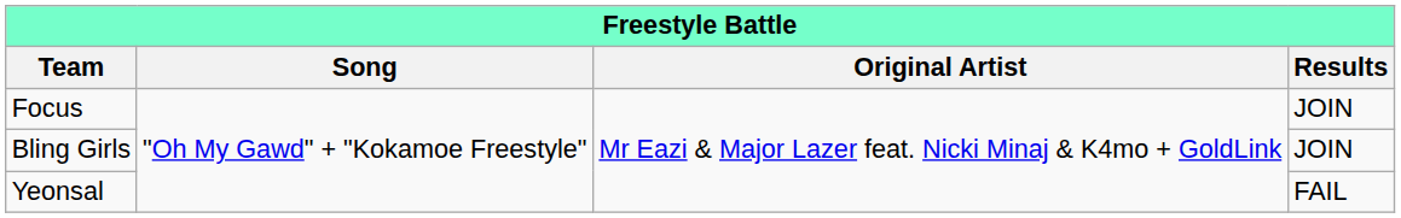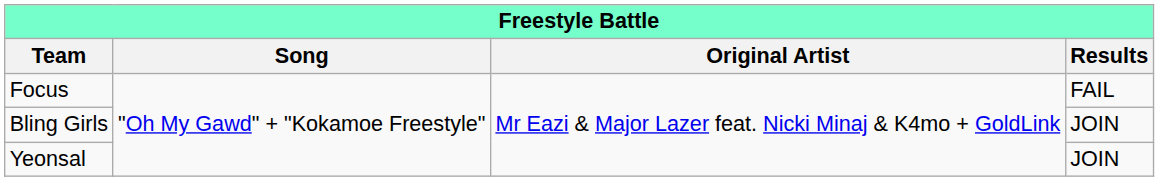Focus | Results: JOIN -> FAIL
Yeonsal | Results: FAIL -> JOIN
